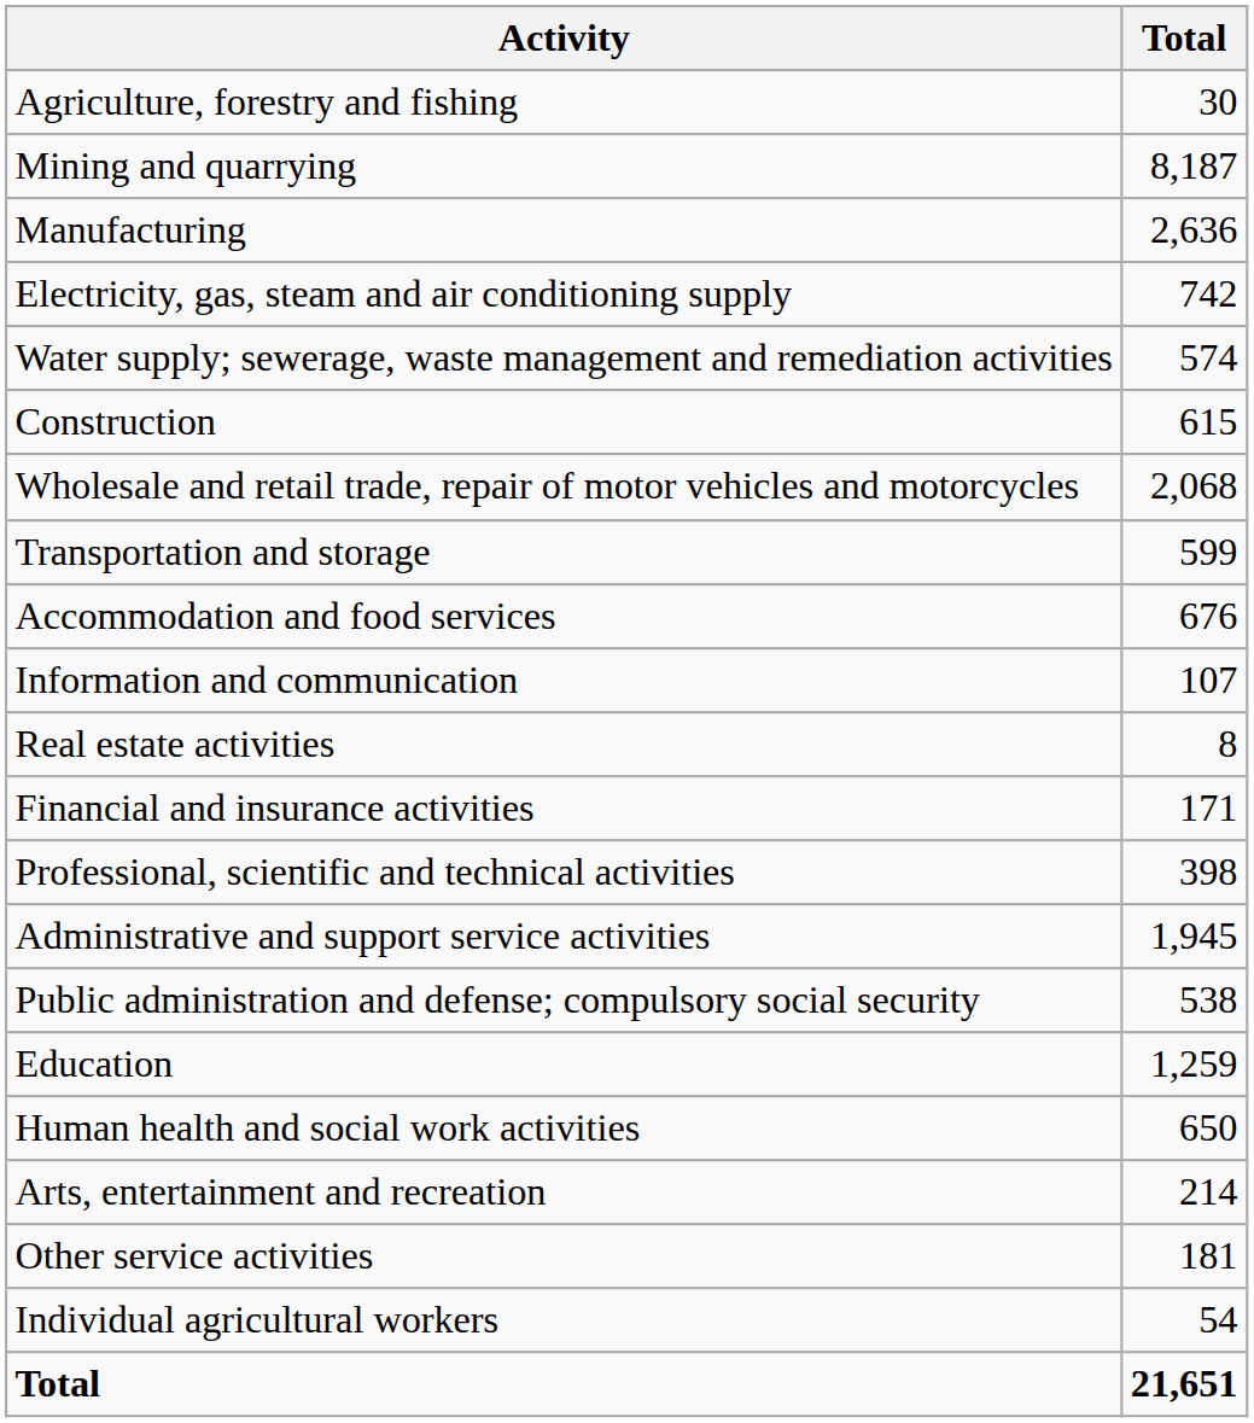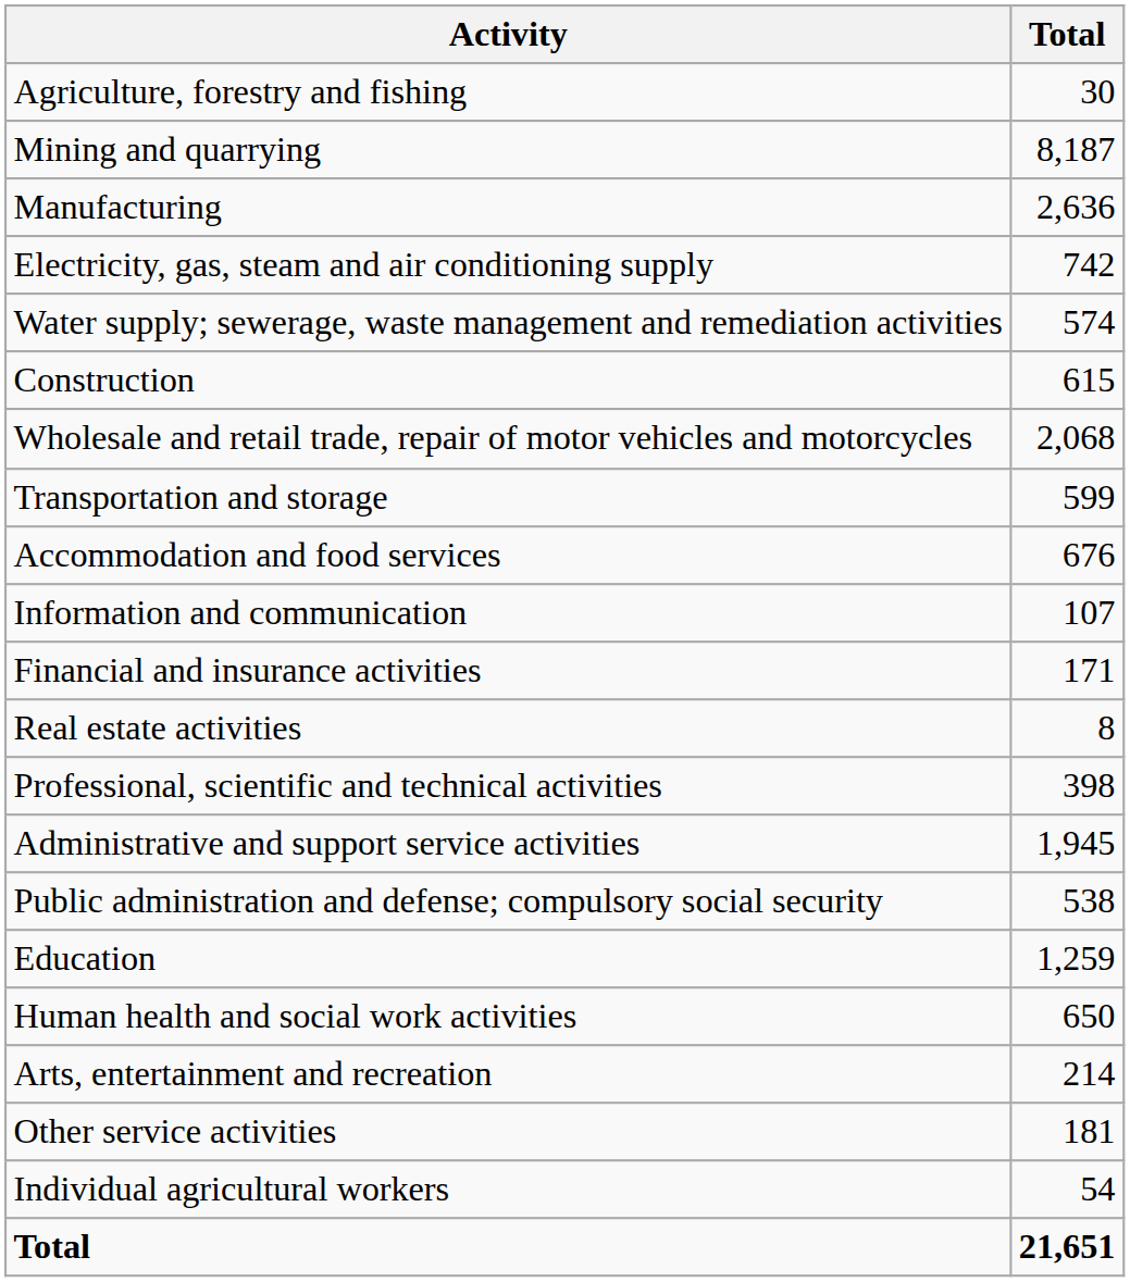rows swapped: Financial and insurance activities <-> Real estate activities
